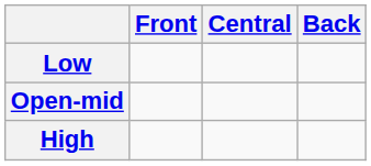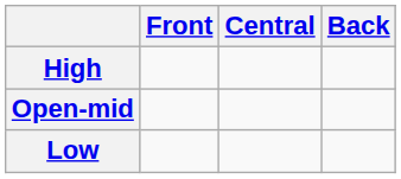rows swapped: High <-> Low
